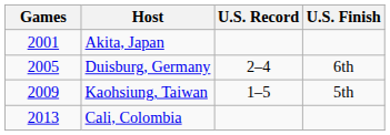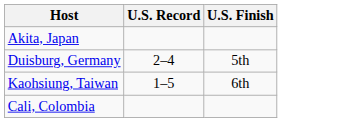- column: Games | 2001 | 2005 | 2009 | 2013
Duisburg, Germany | U.S. Finish: 6th -> 5th
Kaohsiung, Taiwan | U.S. Finish: 5th -> 6th
